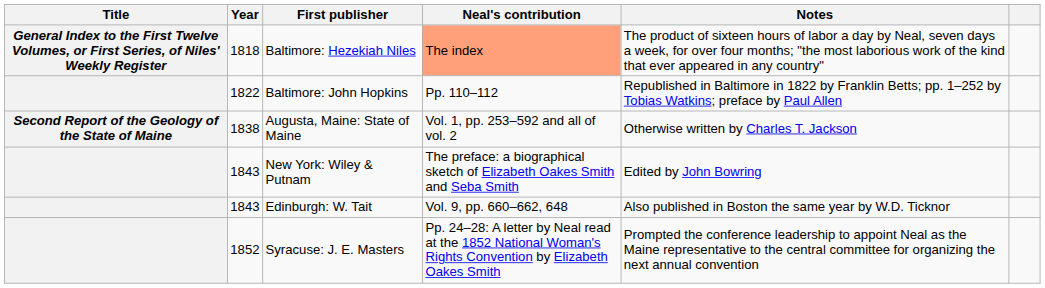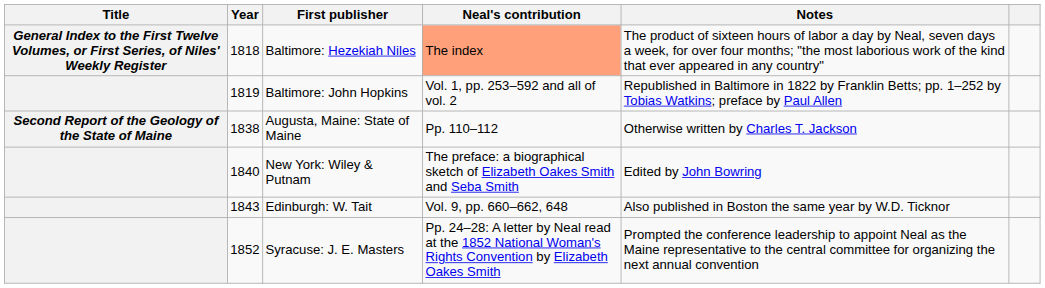Baltimore: John Hopkins | Year: 1822 -> 1819
Baltimore: John Hopkins | Neal's contribution: Pp. 110–112 -> Vol. 1, pp. 253–592 and all of vol. 2
Augusta, Maine: State of Maine | Neal's contribution: Vol. 1, pp. 253–592 and all of vol. 2 -> Pp. 110–112
New York: Wiley & Putnam | Year: 1843 -> 1840
